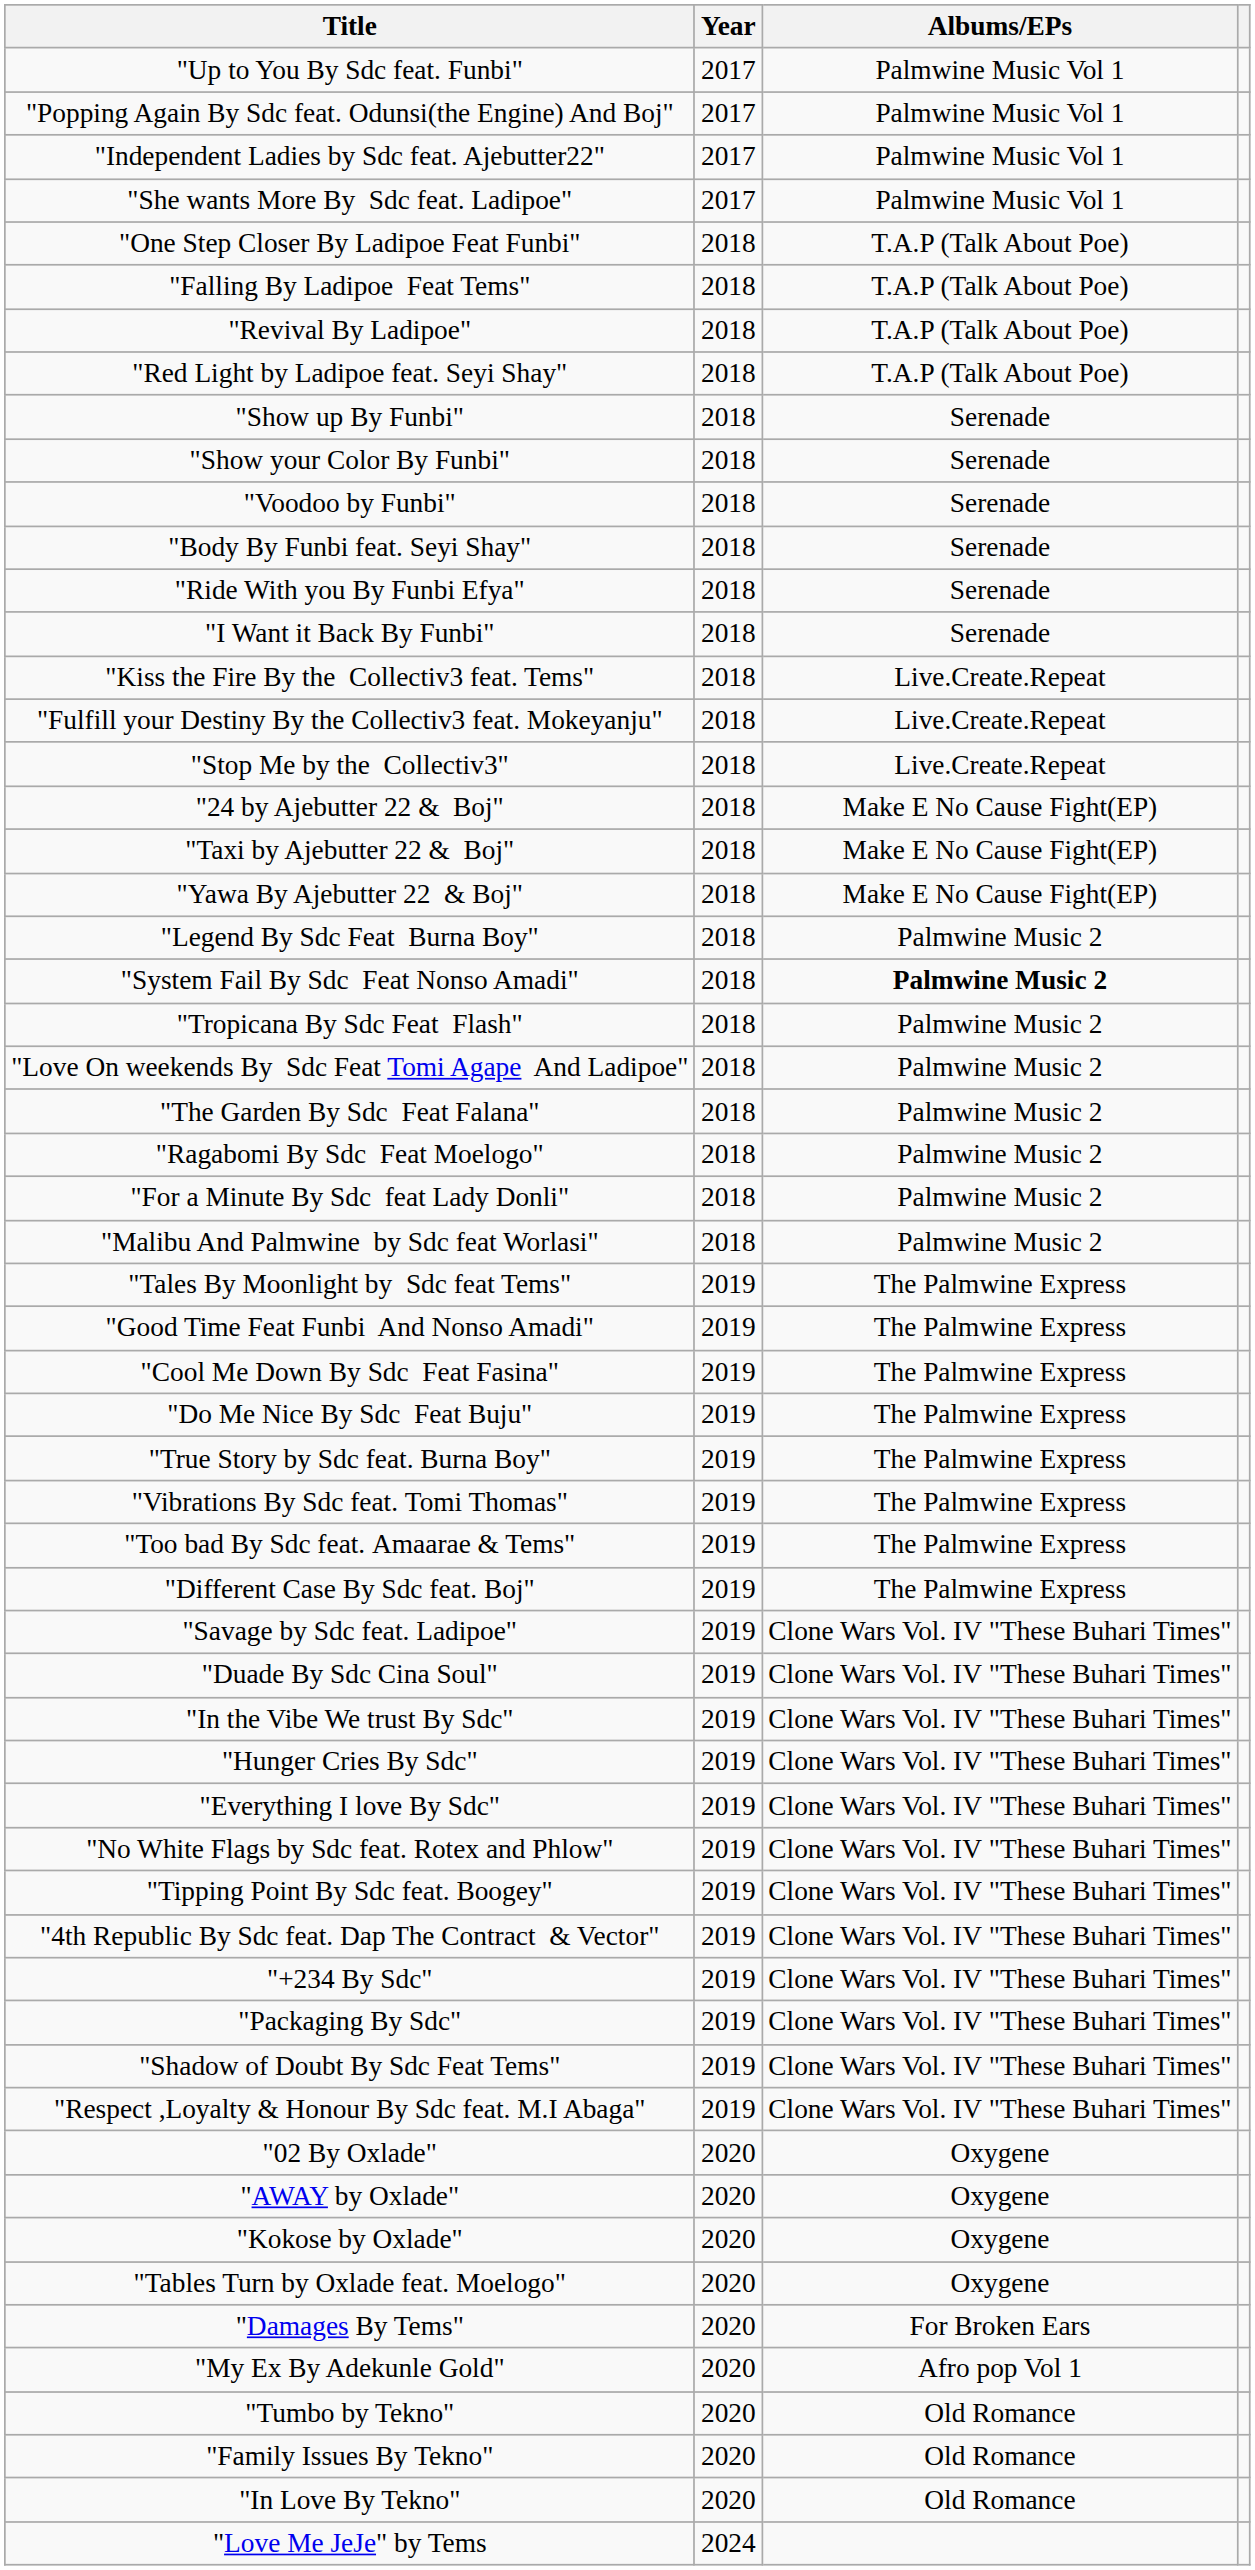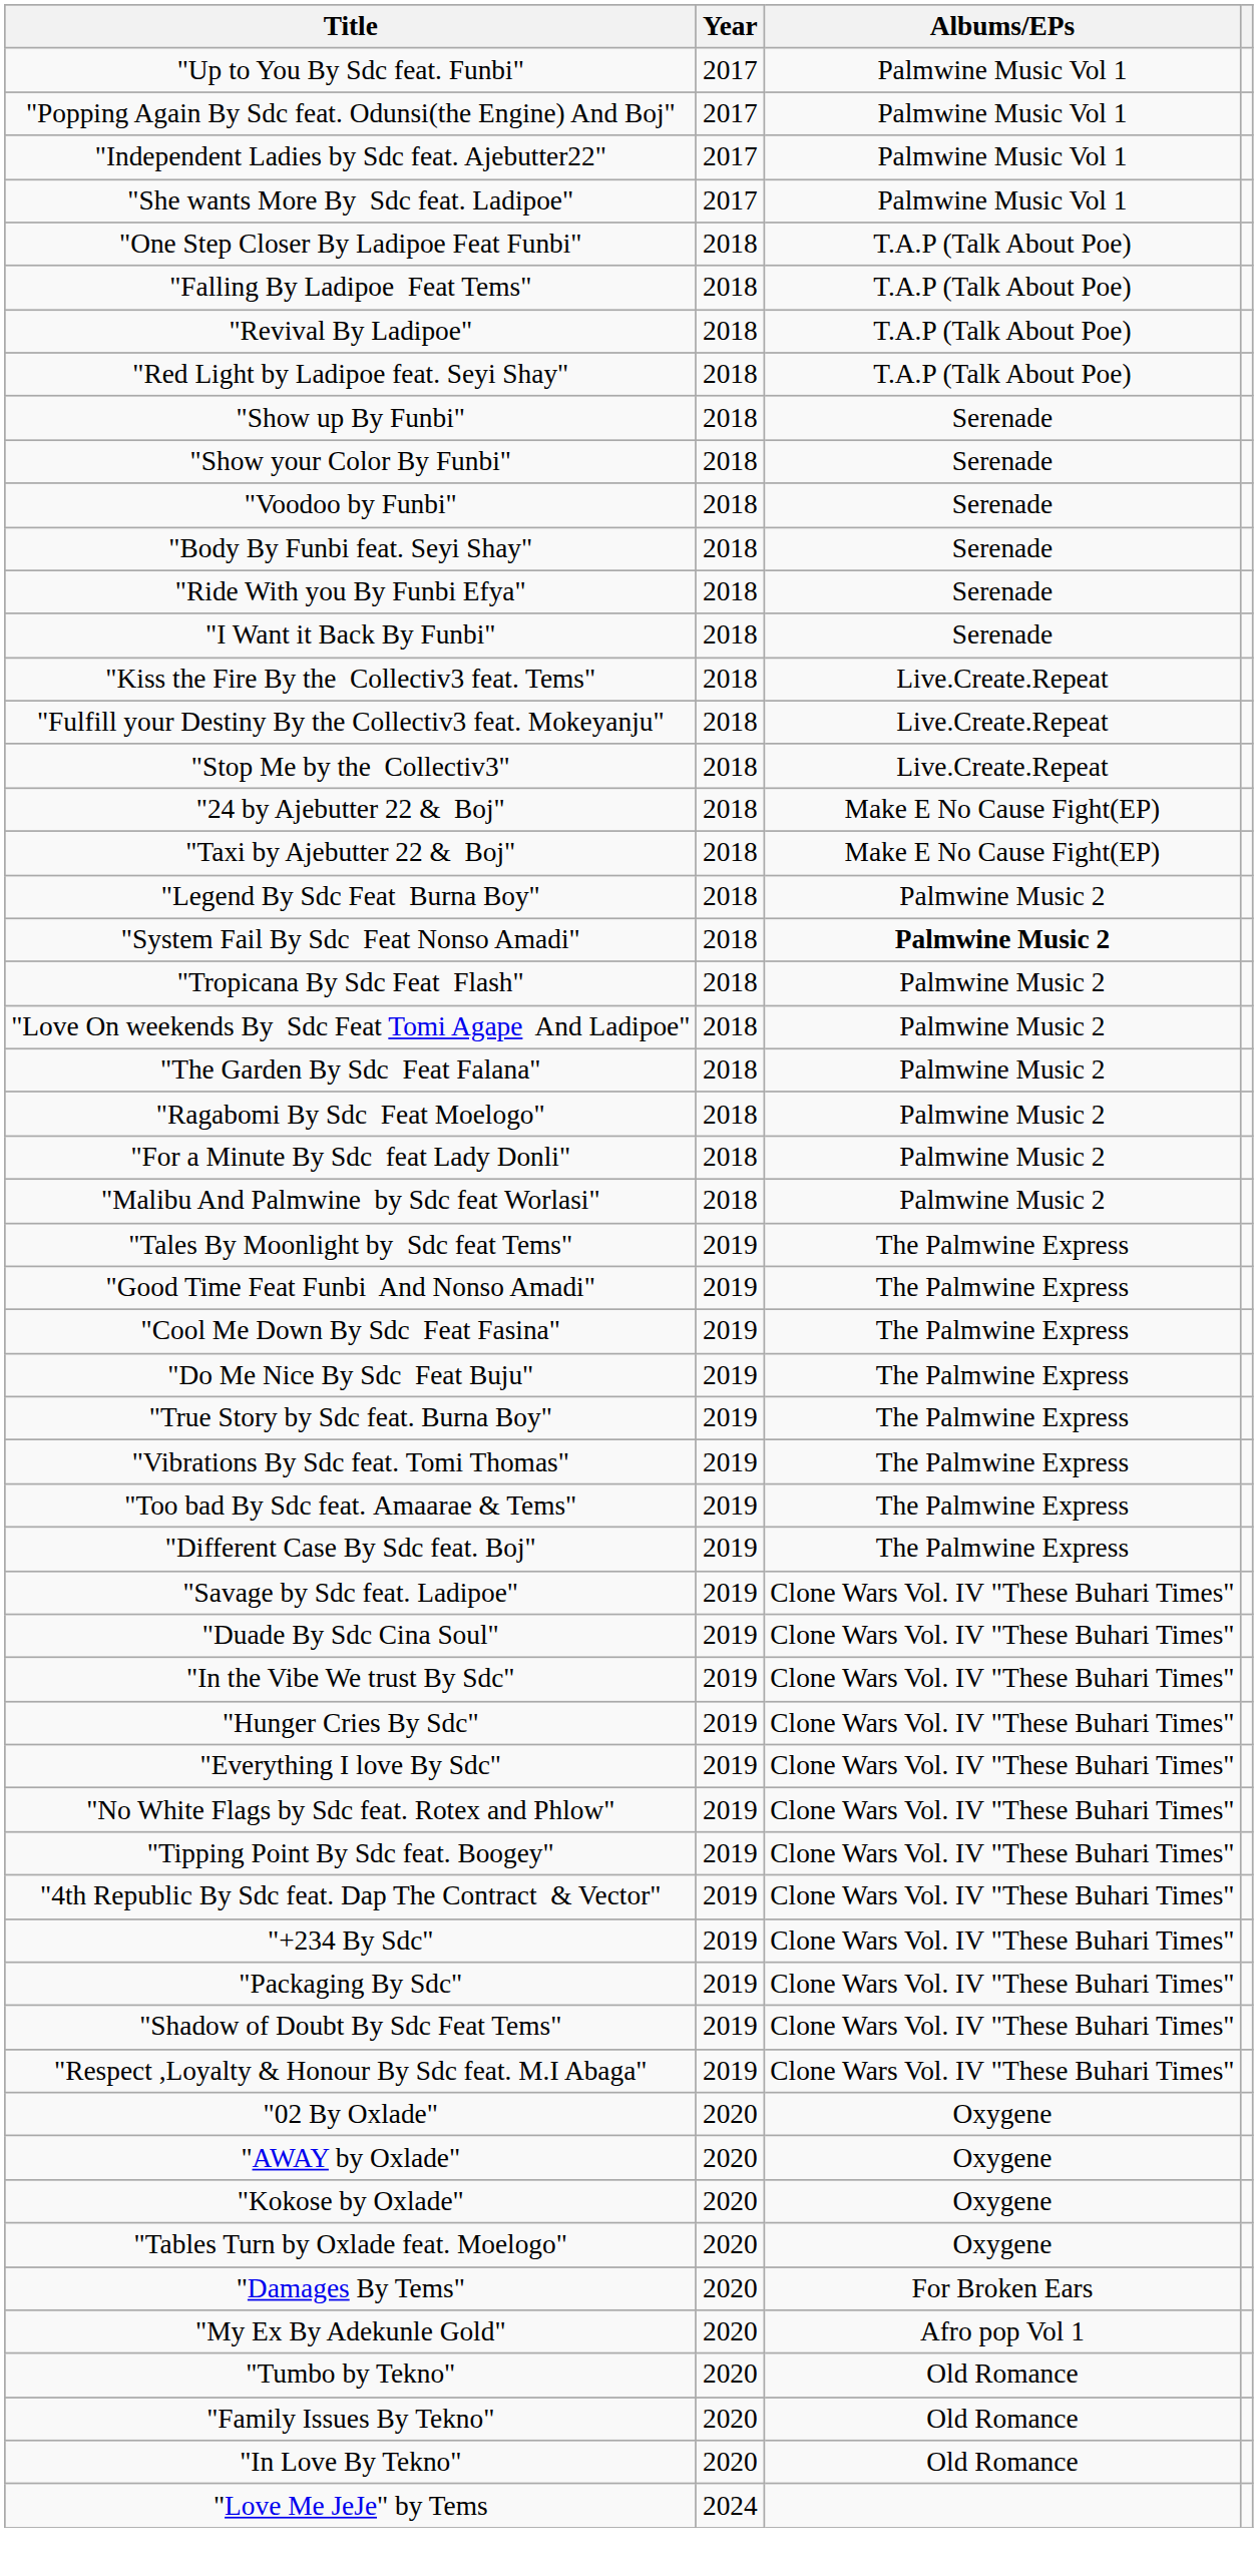- row: "Yawa By Ajebutter 22 & Boj" | 2018 | Make E No Cause Fight(EP)
